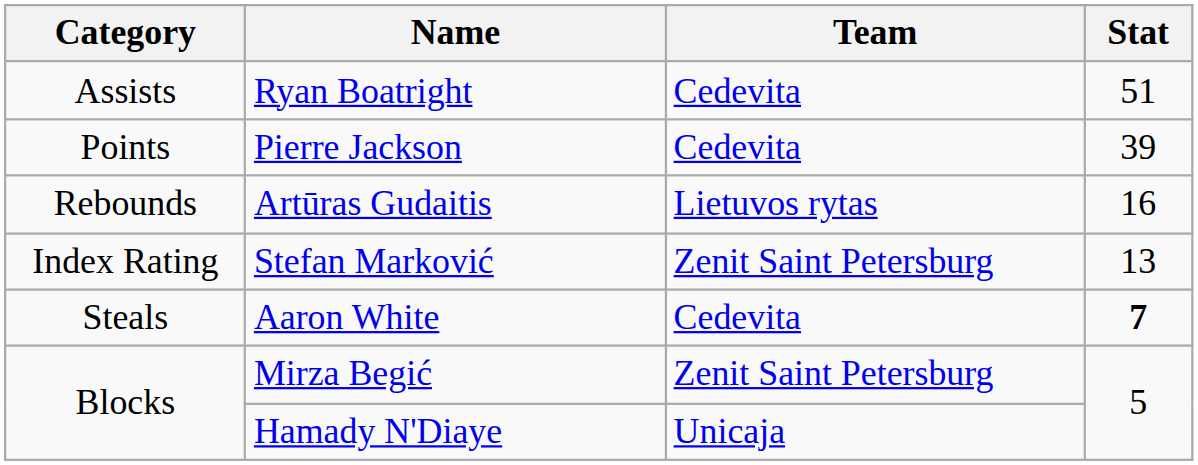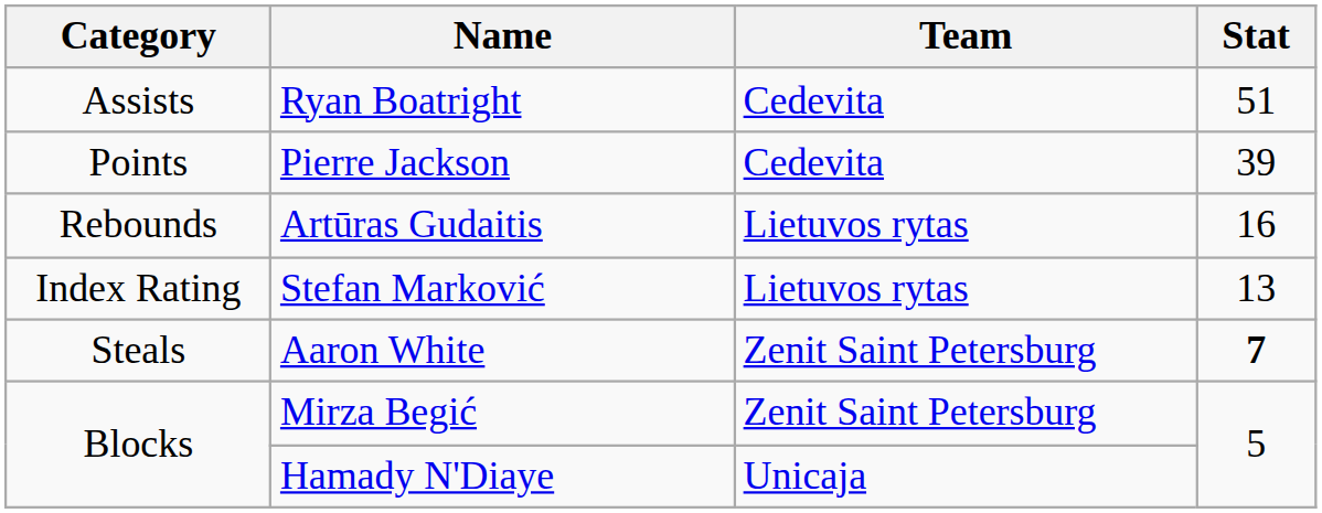Stefan Marković | Team: Zenit Saint Petersburg -> Lietuvos rytas
Aaron White | Team: Cedevita -> Zenit Saint Petersburg
